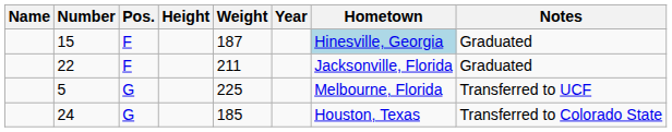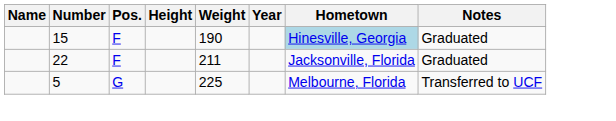15 | Weight: 187 -> 190
- row: 24 | G | 185 | Houston, Texas | Transferred to Colorado State
